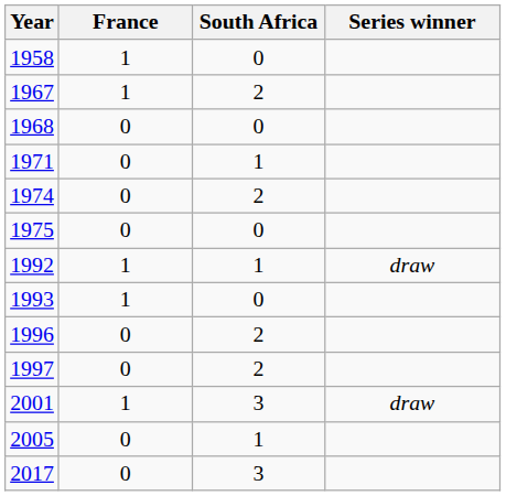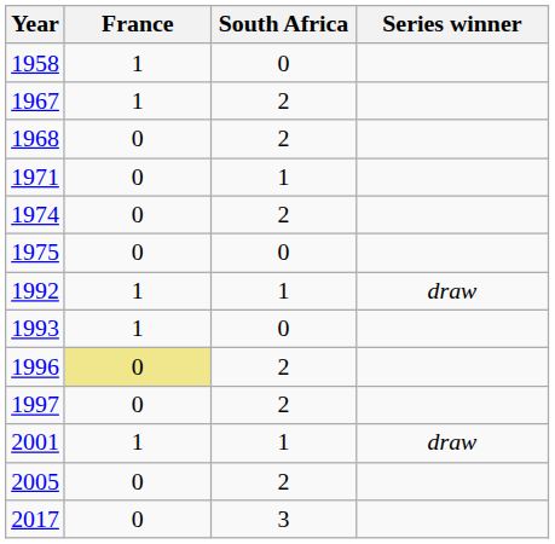1968 | South Africa: 0 -> 2
1996 | France: no background -> khaki background
2001 | South Africa: 3 -> 1
2005 | South Africa: 1 -> 2
